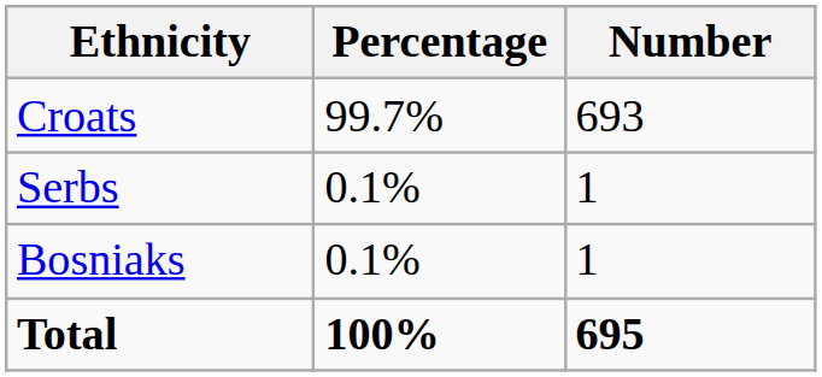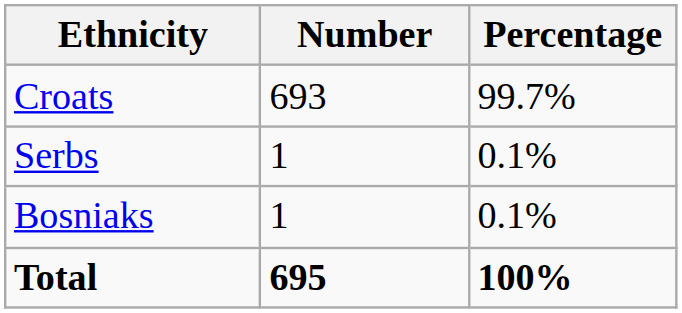columns swapped: Number <-> Percentage
